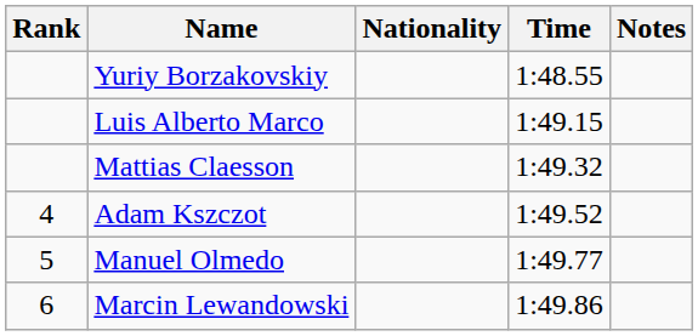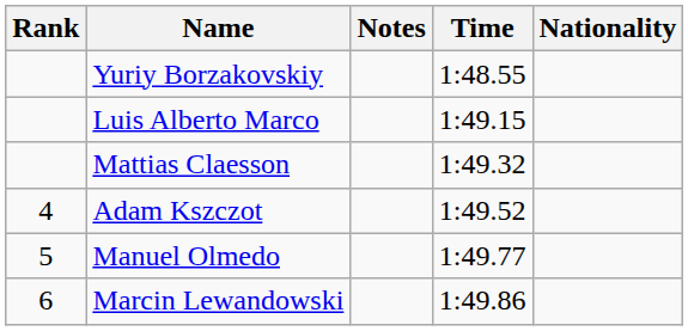columns swapped: Nationality <-> Notes
